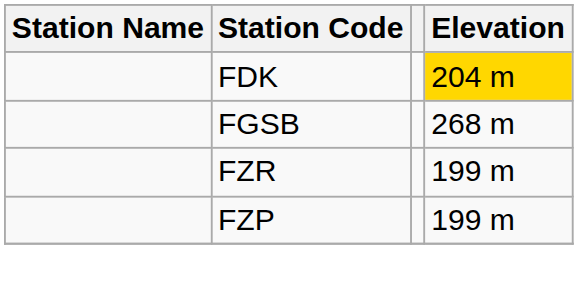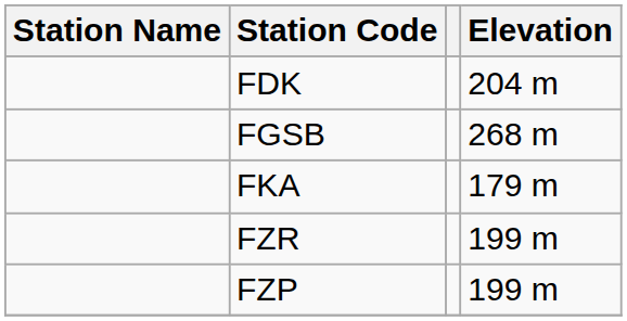FDK | Elevation: gold background -> no background
+ row: FKA | 179 m
